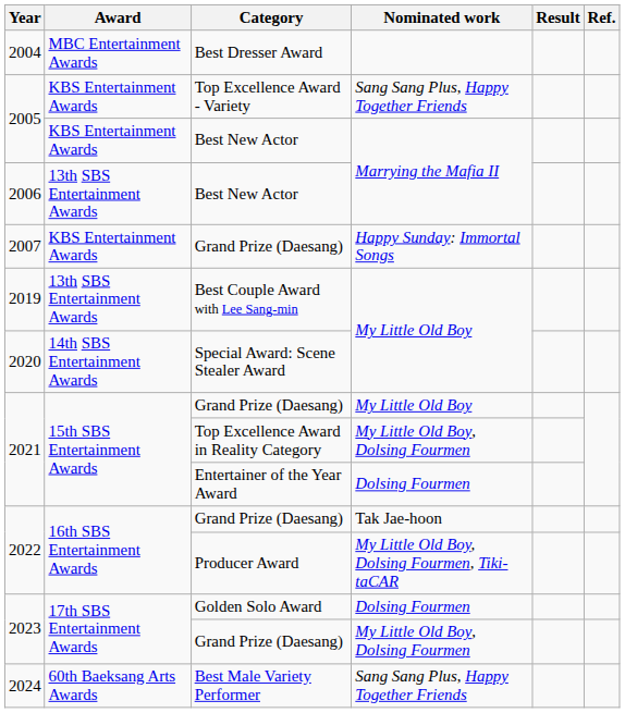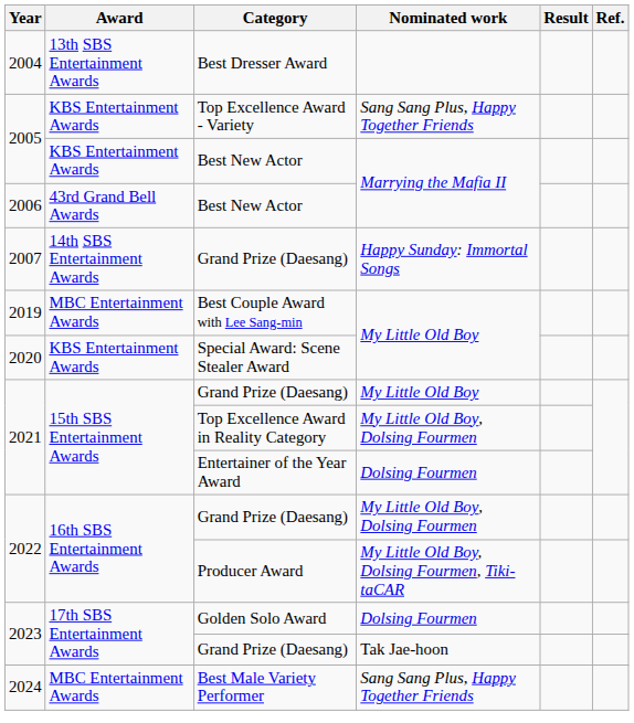Best Dresser Award | Award: MBC Entertainment Awards -> 13th SBS Entertainment Awards
2006 / Best New Actor | Award: 13th SBS Entertainment Awards -> 43rd Grand Bell Awards
2007 / Grand Prize (Daesang) | Award: KBS Entertainment Awards -> 14th SBS Entertainment Awards
Best Couple Award with Lee Sang-min | Award: 13th SBS Entertainment Awards -> MBC Entertainment Awards
Special Award: Scene Stealer Award | Award: 14th SBS Entertainment Awards -> KBS Entertainment Awards
2022 / Grand Prize (Daesang) | Nominated work: Tak Jae-hoon -> My Little Old Boy, Dolsing Fourmen
2023 / Grand Prize (Daesang) | Nominated work: My Little Old Boy, Dolsing Fourmen -> Tak Jae-hoon
Best Male Variety Performer | Award: 60th Baeksang Arts Awards -> MBC Entertainment Awards
